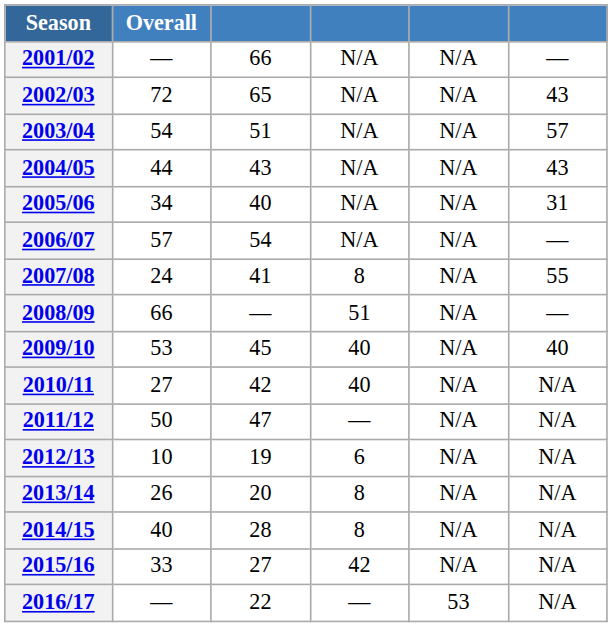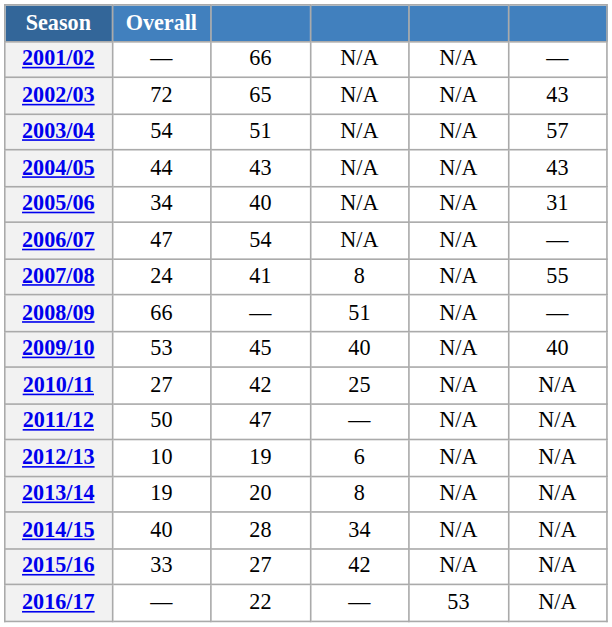2006/07 | Overall: 57 -> 47
2010/11 | column 4: 40 -> 25
2013/14 | Overall: 26 -> 19
2014/15 | column 4: 8 -> 34
